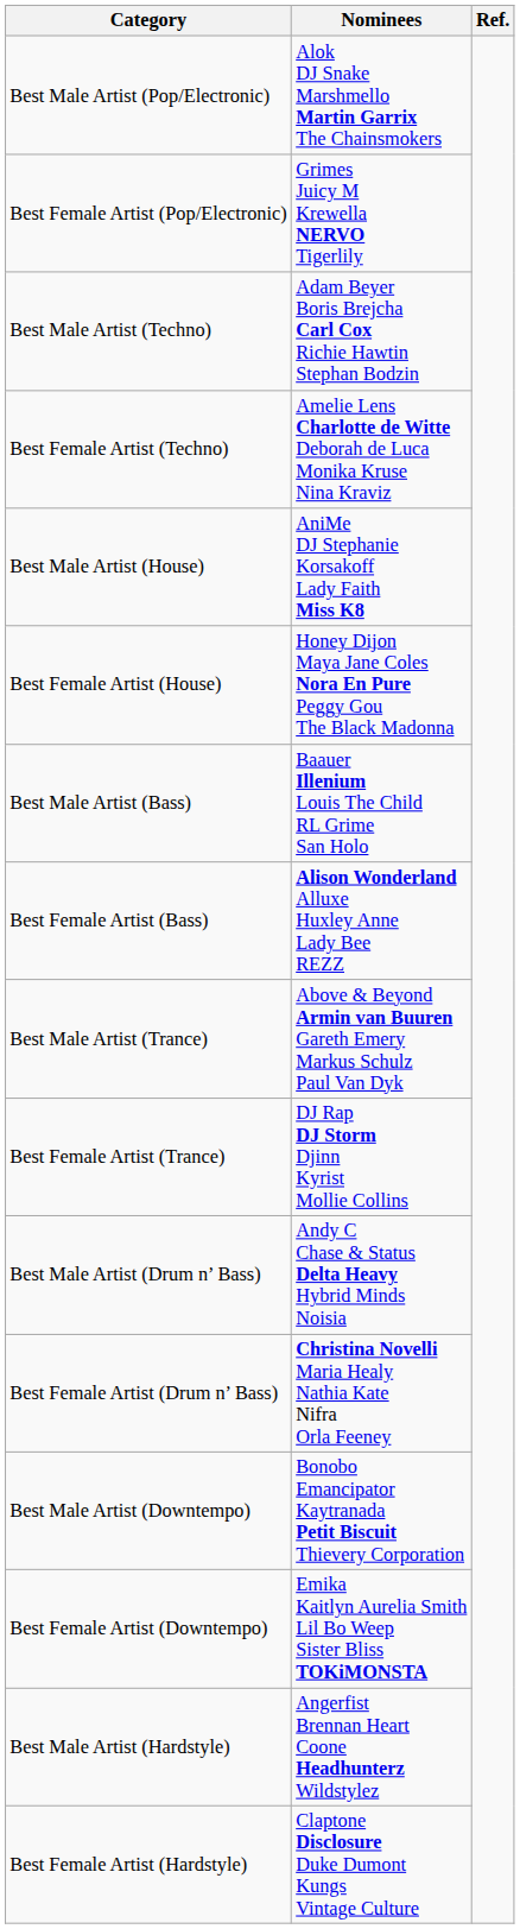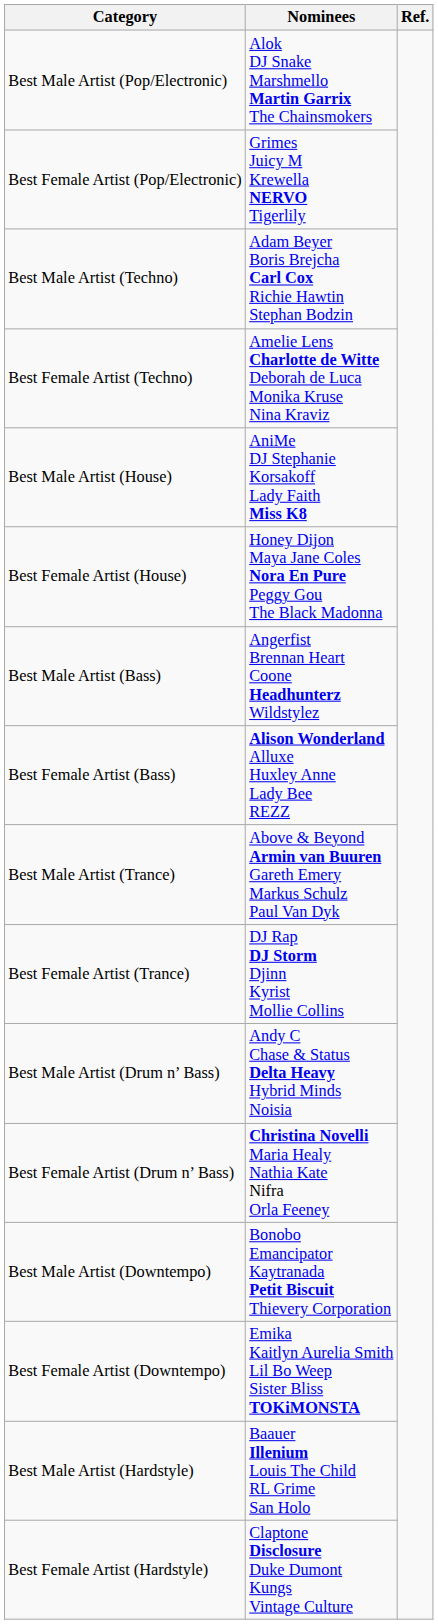Best Male Artist (Bass) | Nominees: Baauer Illenium Louis The Child RL Grime San Holo -> Angerfist Brennan Heart Coone Headhunterz Wildstylez
Best Male Artist (Hardstyle) | Nominees: Angerfist Brennan Heart Coone Headhunterz Wildstylez -> Baauer Illenium Louis The Child RL Grime San Holo
